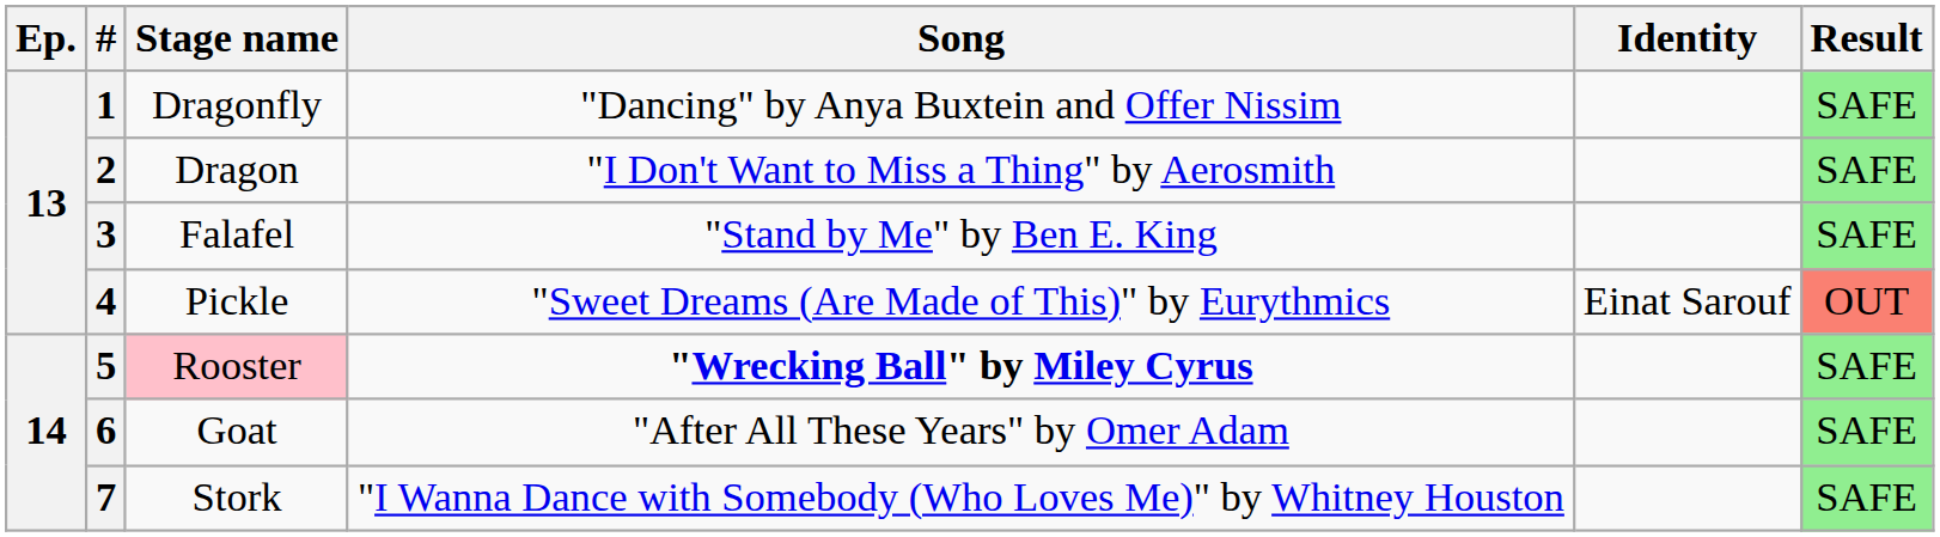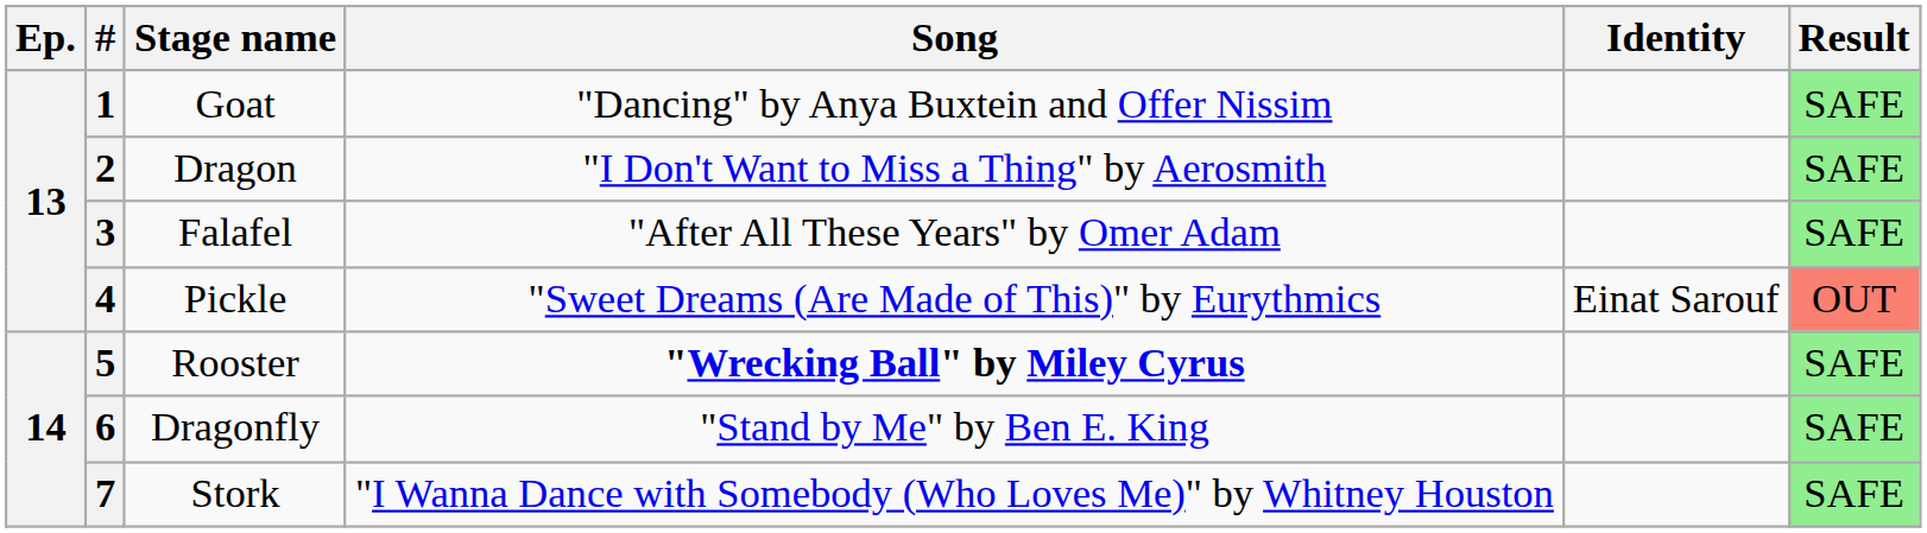1 | Stage name: Dragonfly -> Goat
3 | Song: "Stand by Me" by Ben E. King -> "After All These Years" by Omer Adam
5 | Stage name: pink background -> no background
6 | Stage name: Goat -> Dragonfly
6 | Song: "After All These Years" by Omer Adam -> "Stand by Me" by Ben E. King
